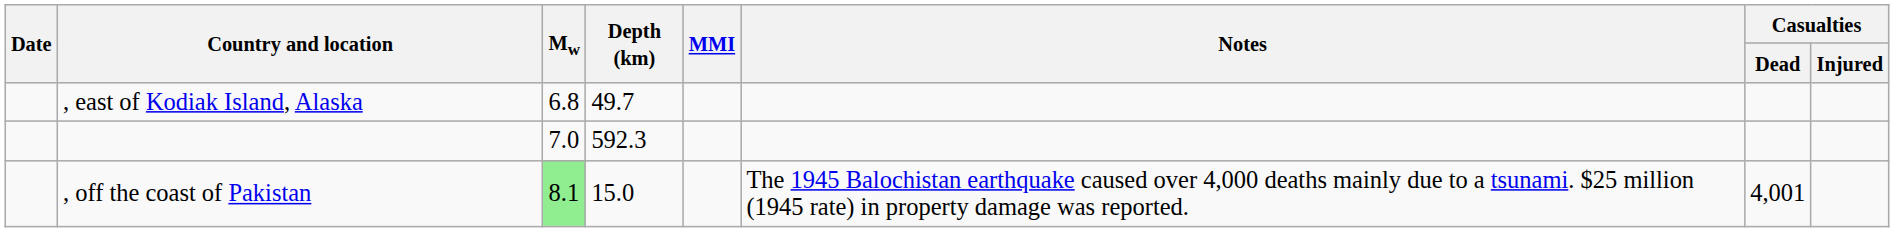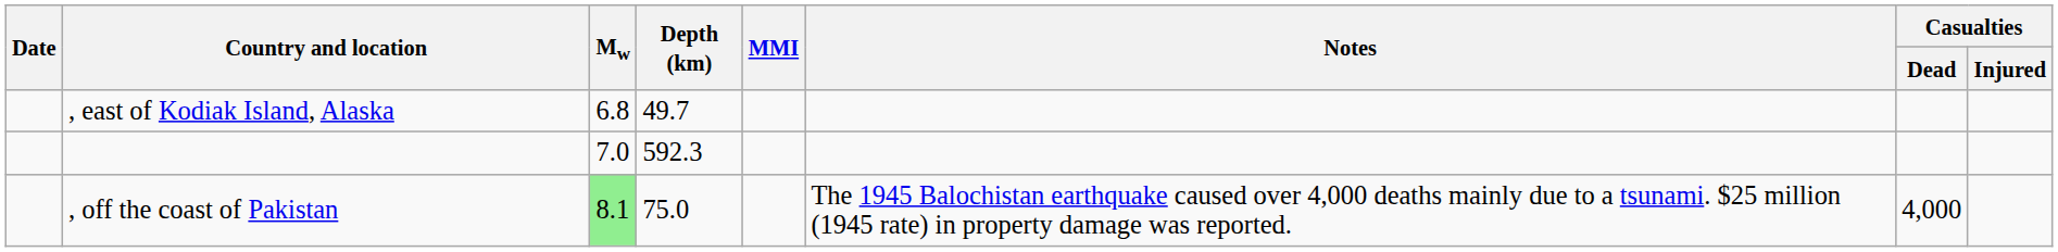, off the coast of Pakistan | Depth (km): 15.0 -> 75.0
, off the coast of Pakistan | Casualties / Dead: 4,001 -> 4,000
